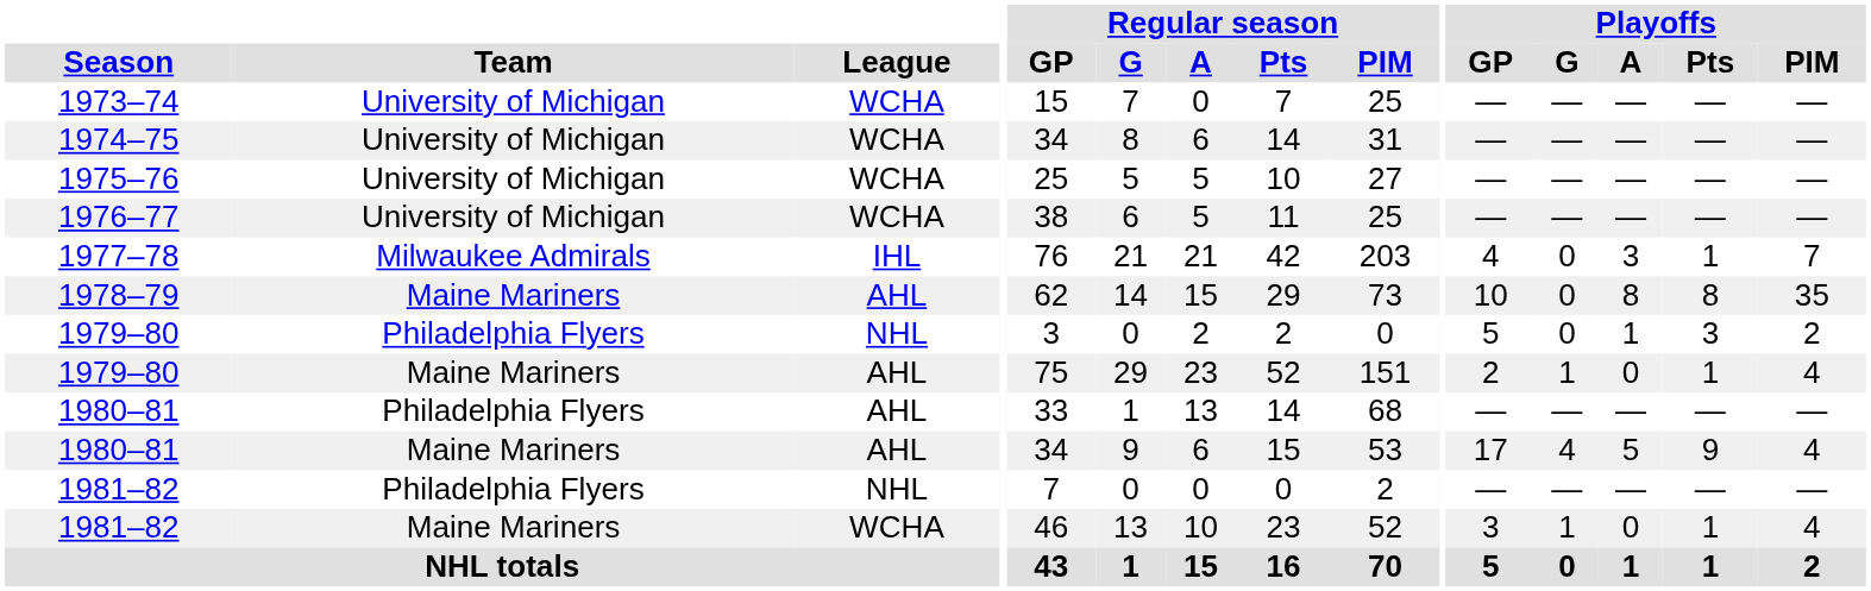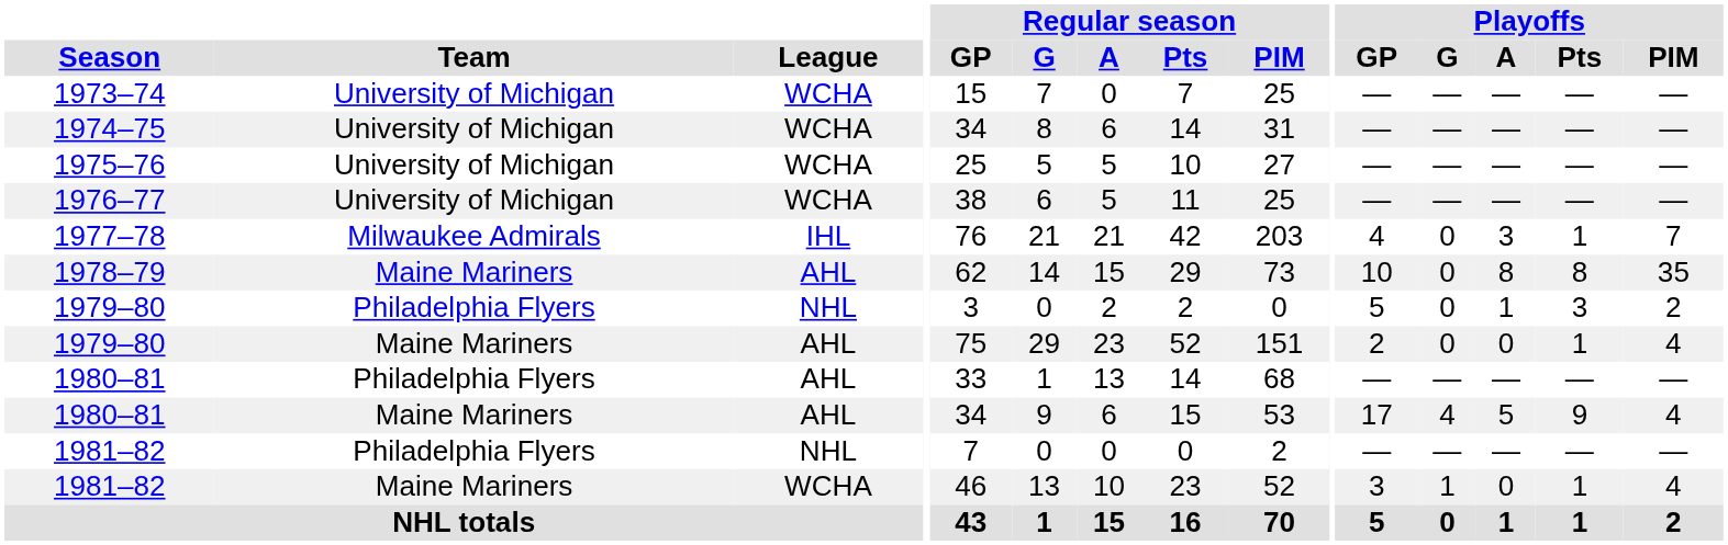1979–80 / Maine Mariners | Playoffs / G: 1 -> 0
